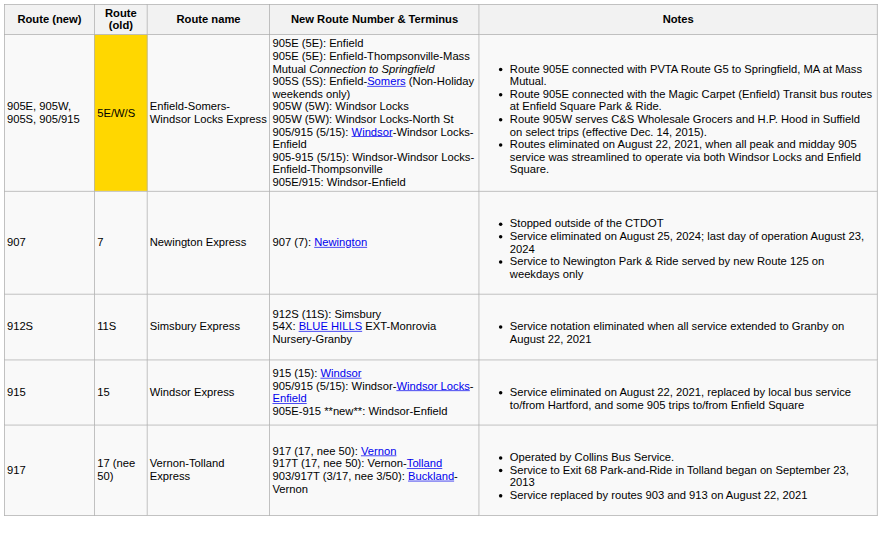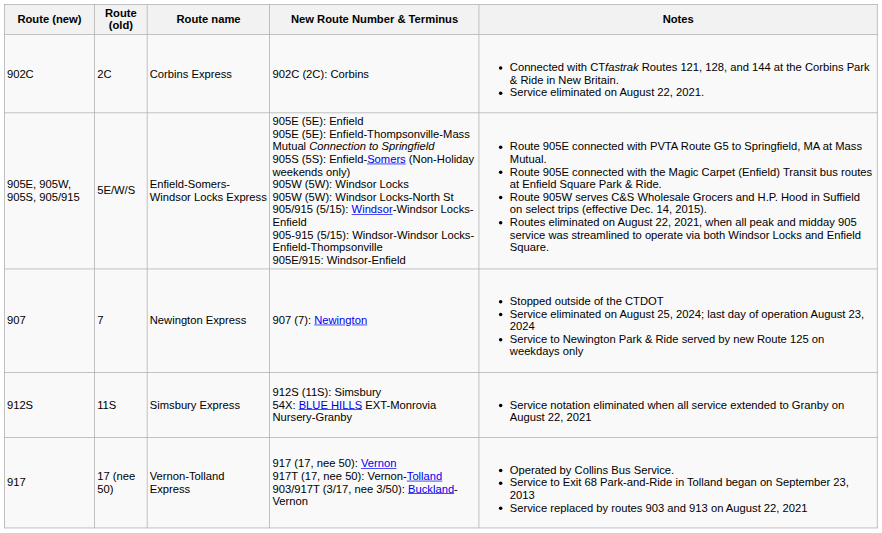+ row: 902C | 2C | Corbins Express | 902C (2C): Corbins | Connected with CTfastrak Routes 121, 128, and 144 at the Corbins Park & Ride in New Britain. Service eliminated on August 22, 2021.
Enfield-Somers-Windsor Locks Express | Route (old): gold background -> no background
- row: 915 | 15 | Windsor Express | 915 (15): Windsor 905/915 (5/15): Windsor-Windsor Locks-Enfield 905E-915 **new**: Windsor-Enfield | Service eliminated on August 22, 2021, replaced by local bus service to/from Hartford, and some 905 trips to/from Enfield Square
